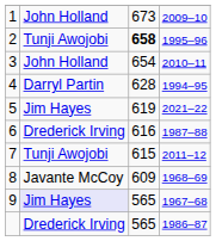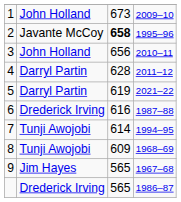2 | column 2: Tunji Awojobi -> Javante McCoy
3 | column 3: 654 -> 656
4 | column 4: 1994–95 -> 2011–12
5 | column 2: Jim Hayes -> Darryl Partin
7 | column 3: 615 -> 614
7 | column 4: 2011–12 -> 1994–95
8 | column 2: Javante McCoy -> Tunji Awojobi
9 | column 2: lavender background -> no background
